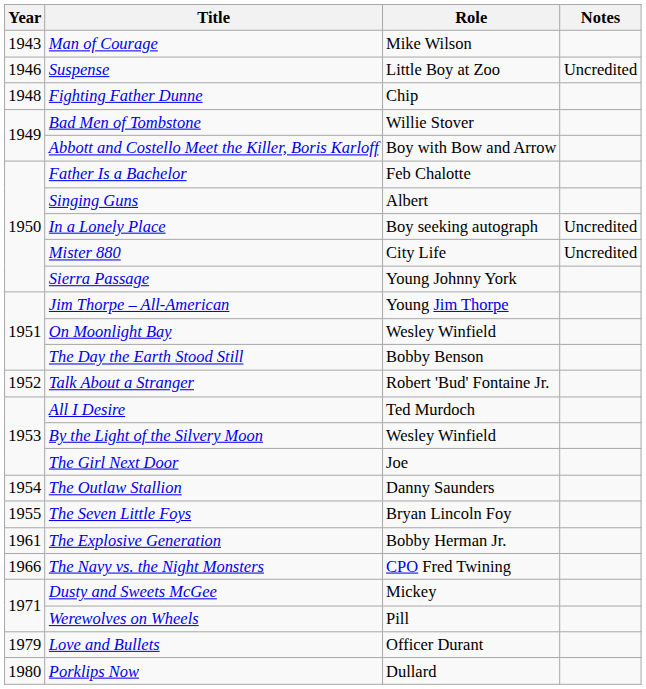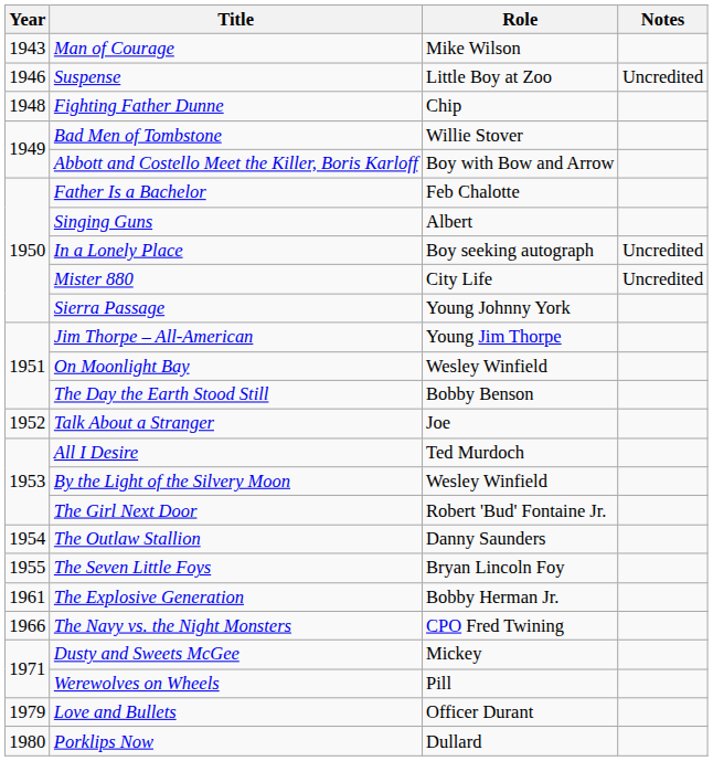Talk About a Stranger | Role: Robert 'Bud' Fontaine Jr. -> Joe
The Girl Next Door | Role: Joe -> Robert 'Bud' Fontaine Jr.
